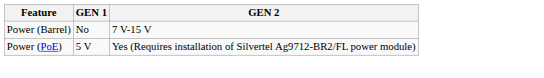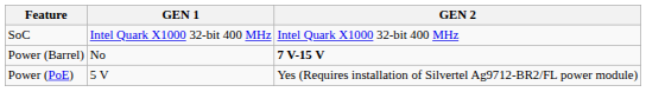+ row: SoC | Intel Quark X1000 32-bit 400 MHz | Intel Quark X1000 32-bit 400 MHz
Power (Barrel) | GEN 2: normal -> bold
